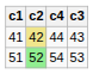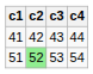columns swapped: c3 <-> c4
41 | c2: khaki background -> no background
